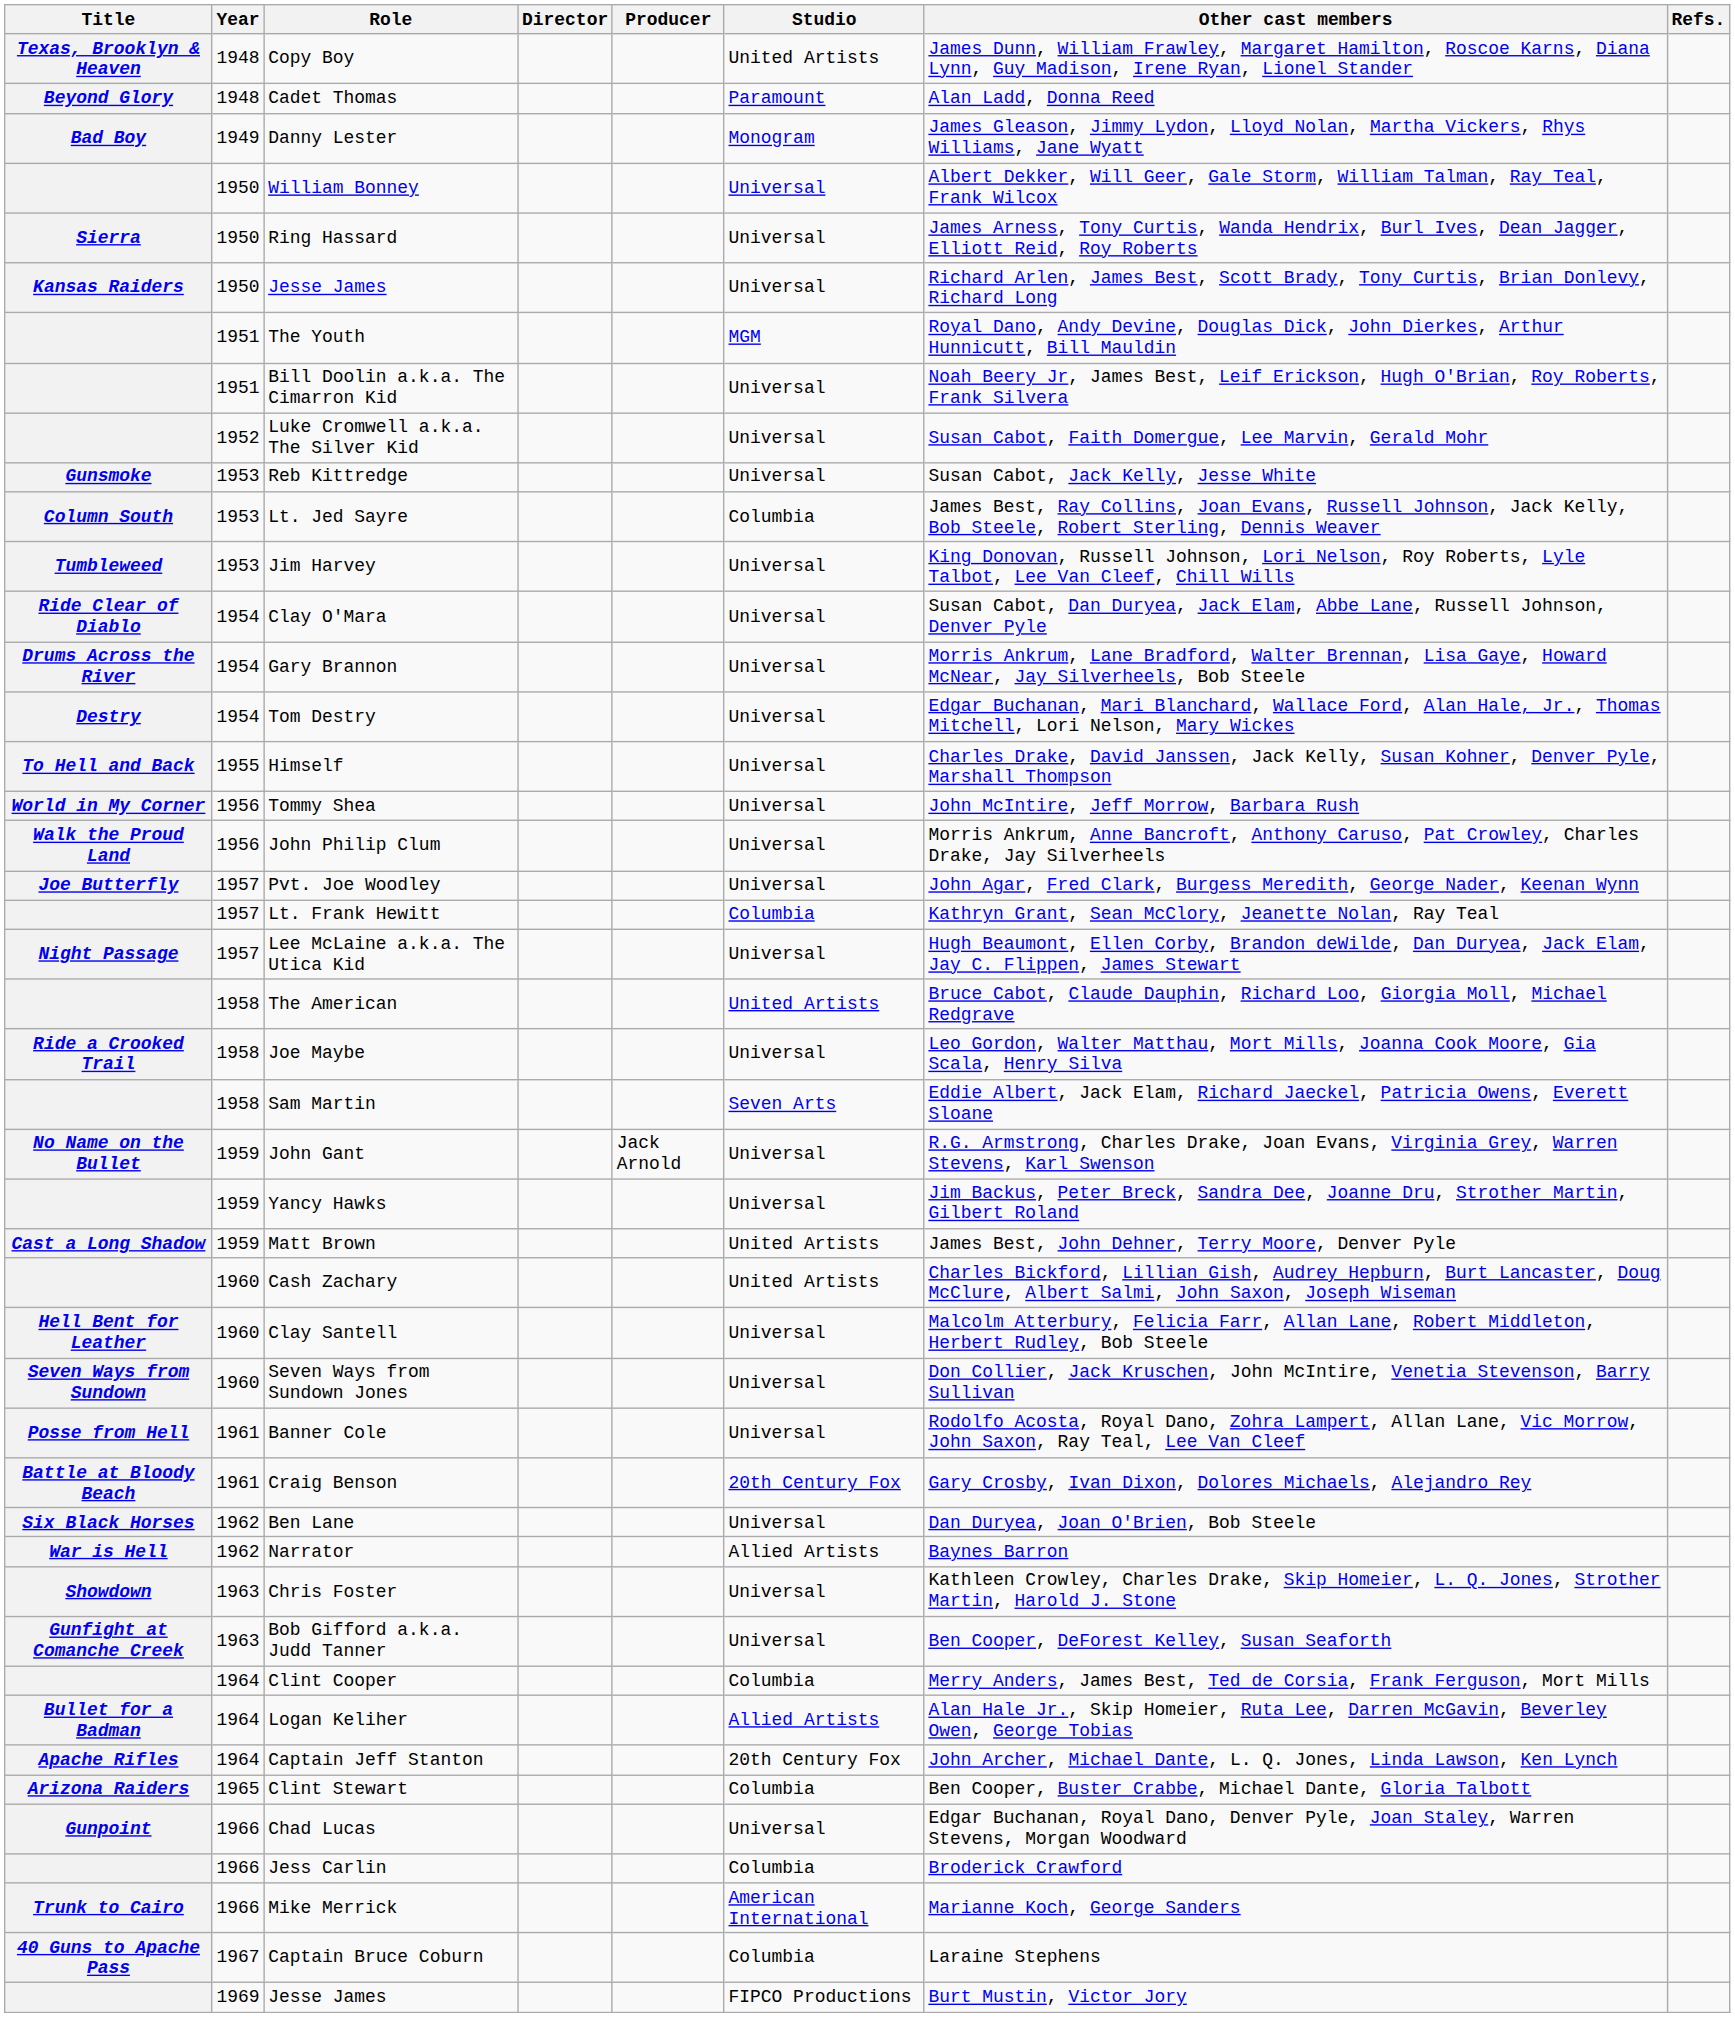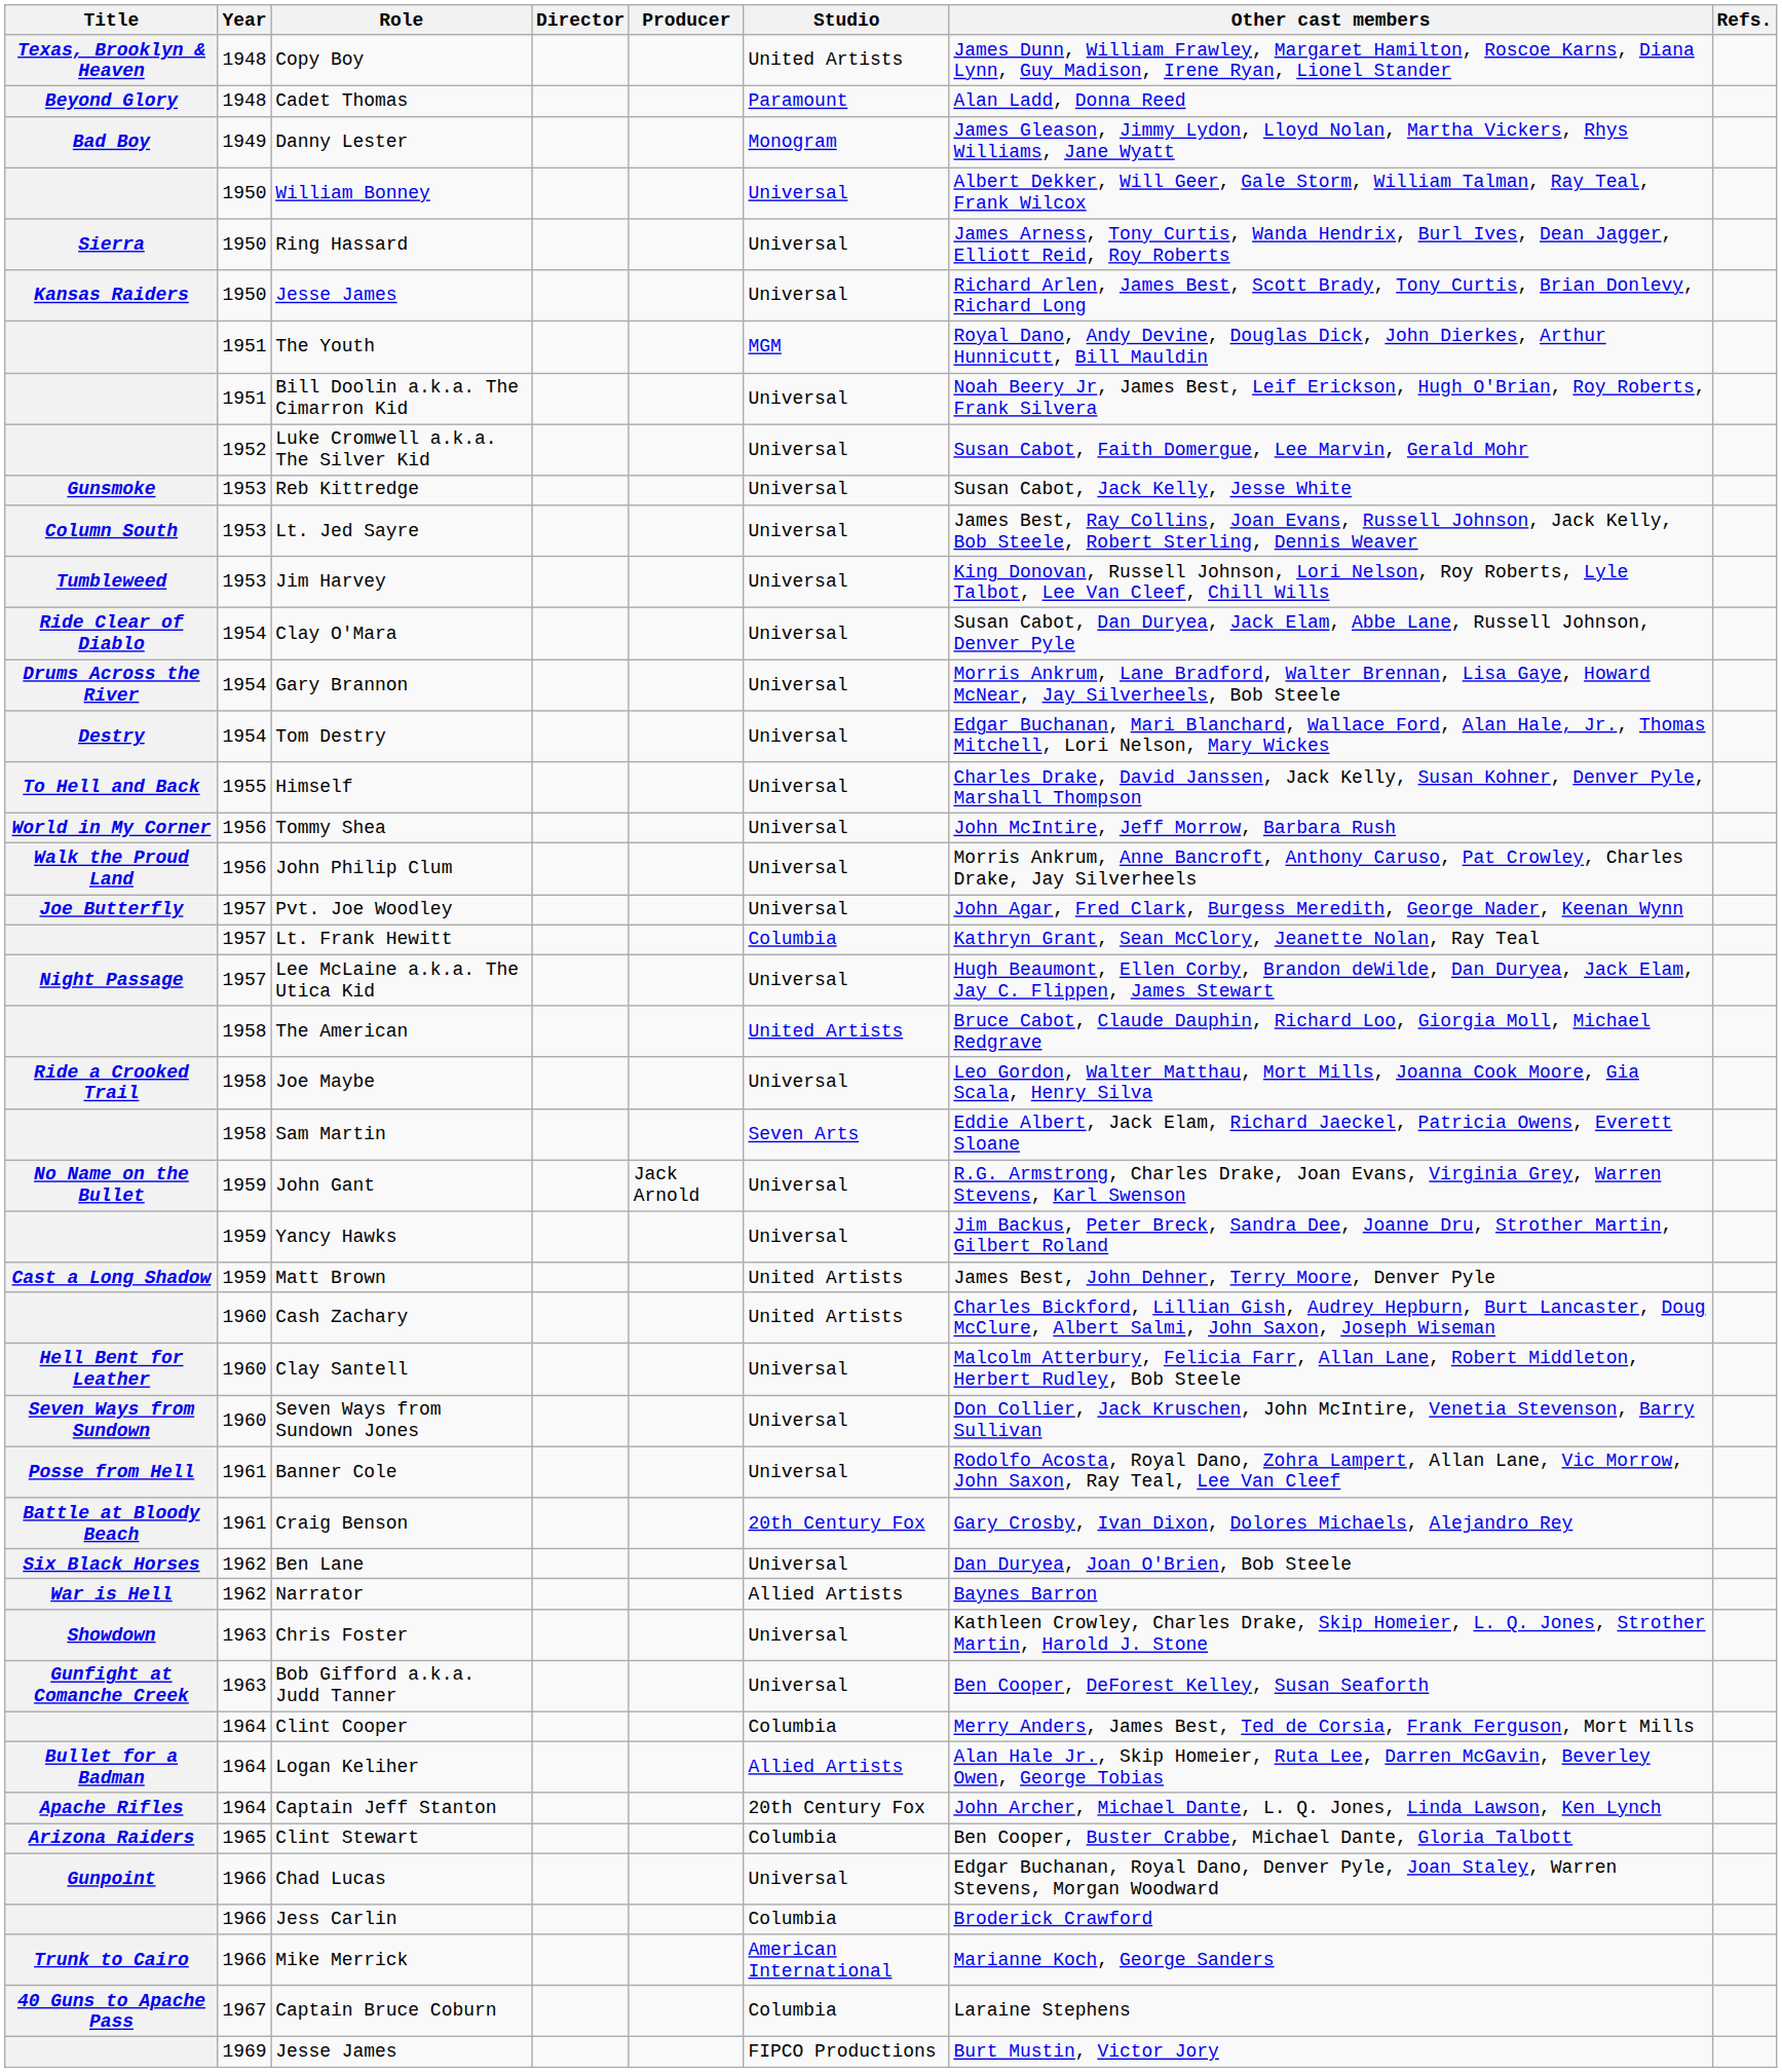Lt. Jed Sayre | Studio: Columbia -> Universal
